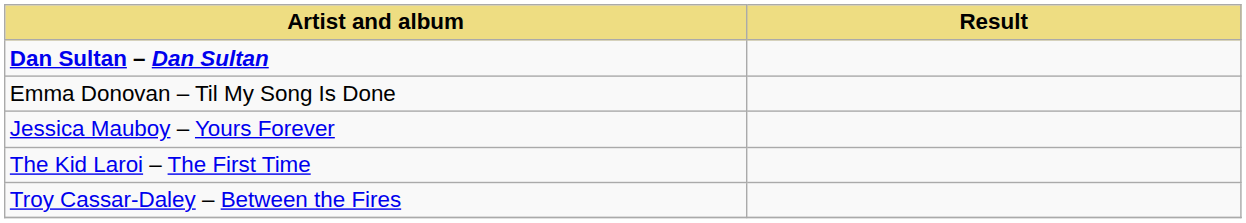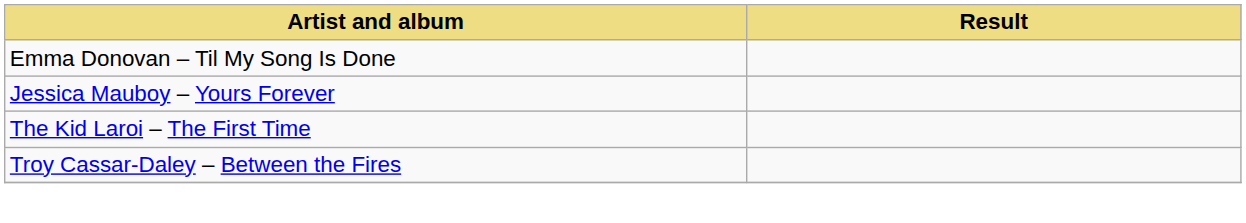- row: Dan Sultan – Dan Sultan
